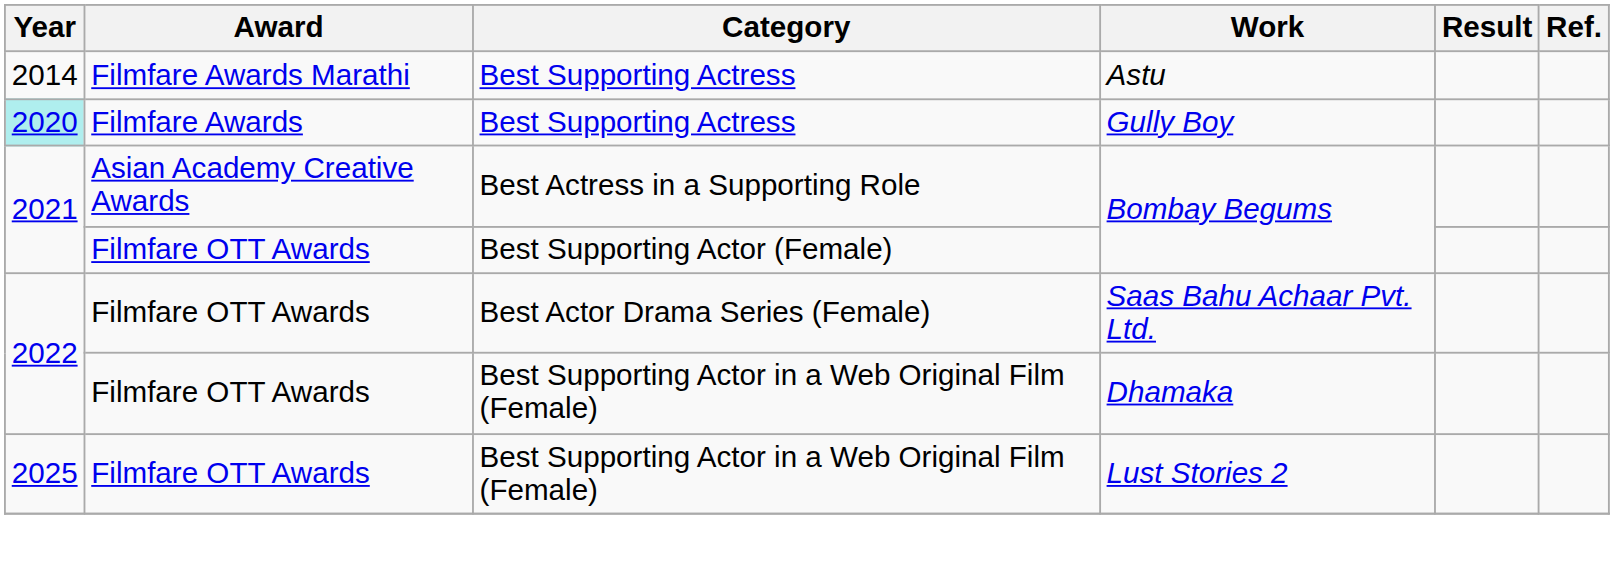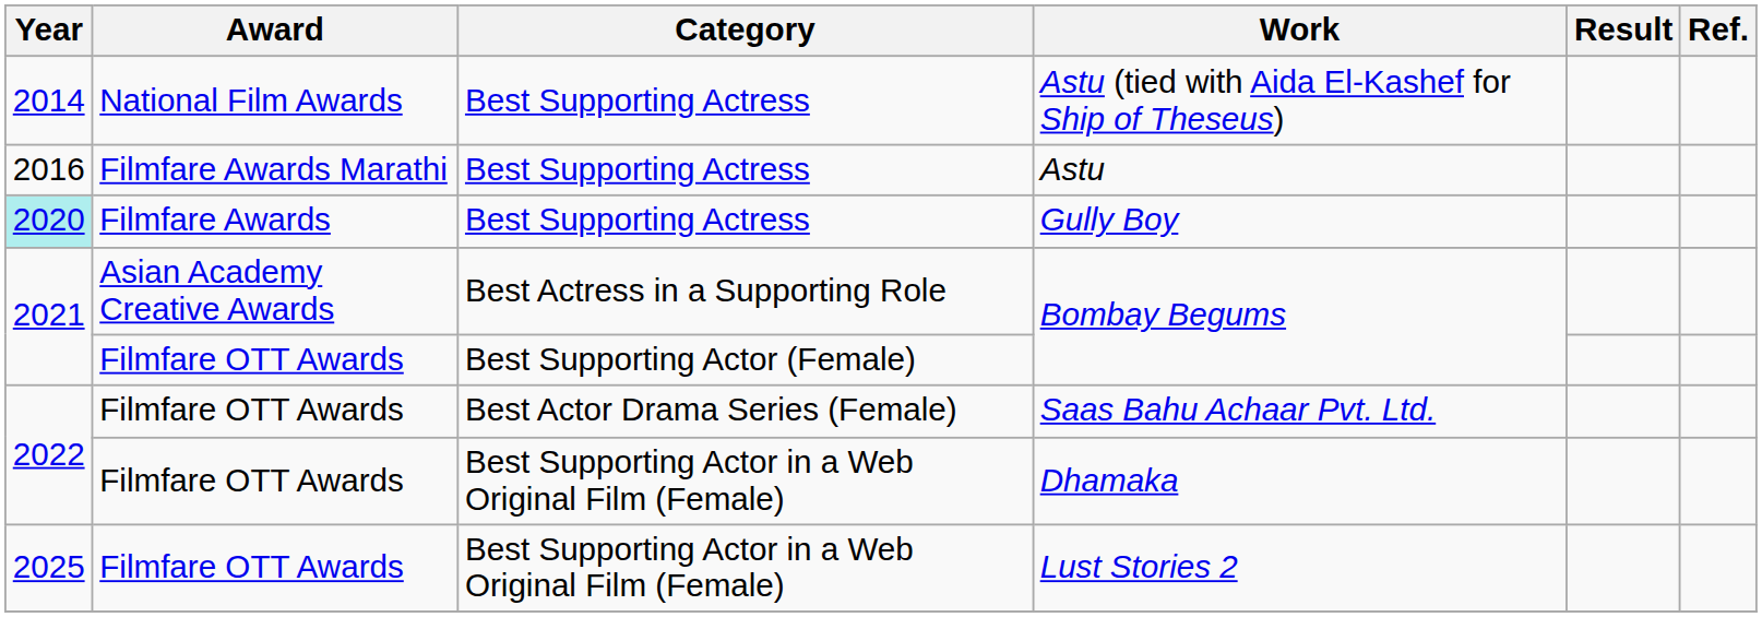+ row: 2014 | National Film Awards | Best Supporting Actress | Astu (tied with Aida El-Kashef for Ship of Theseus)
Astu | Year: 2014 -> 2016
